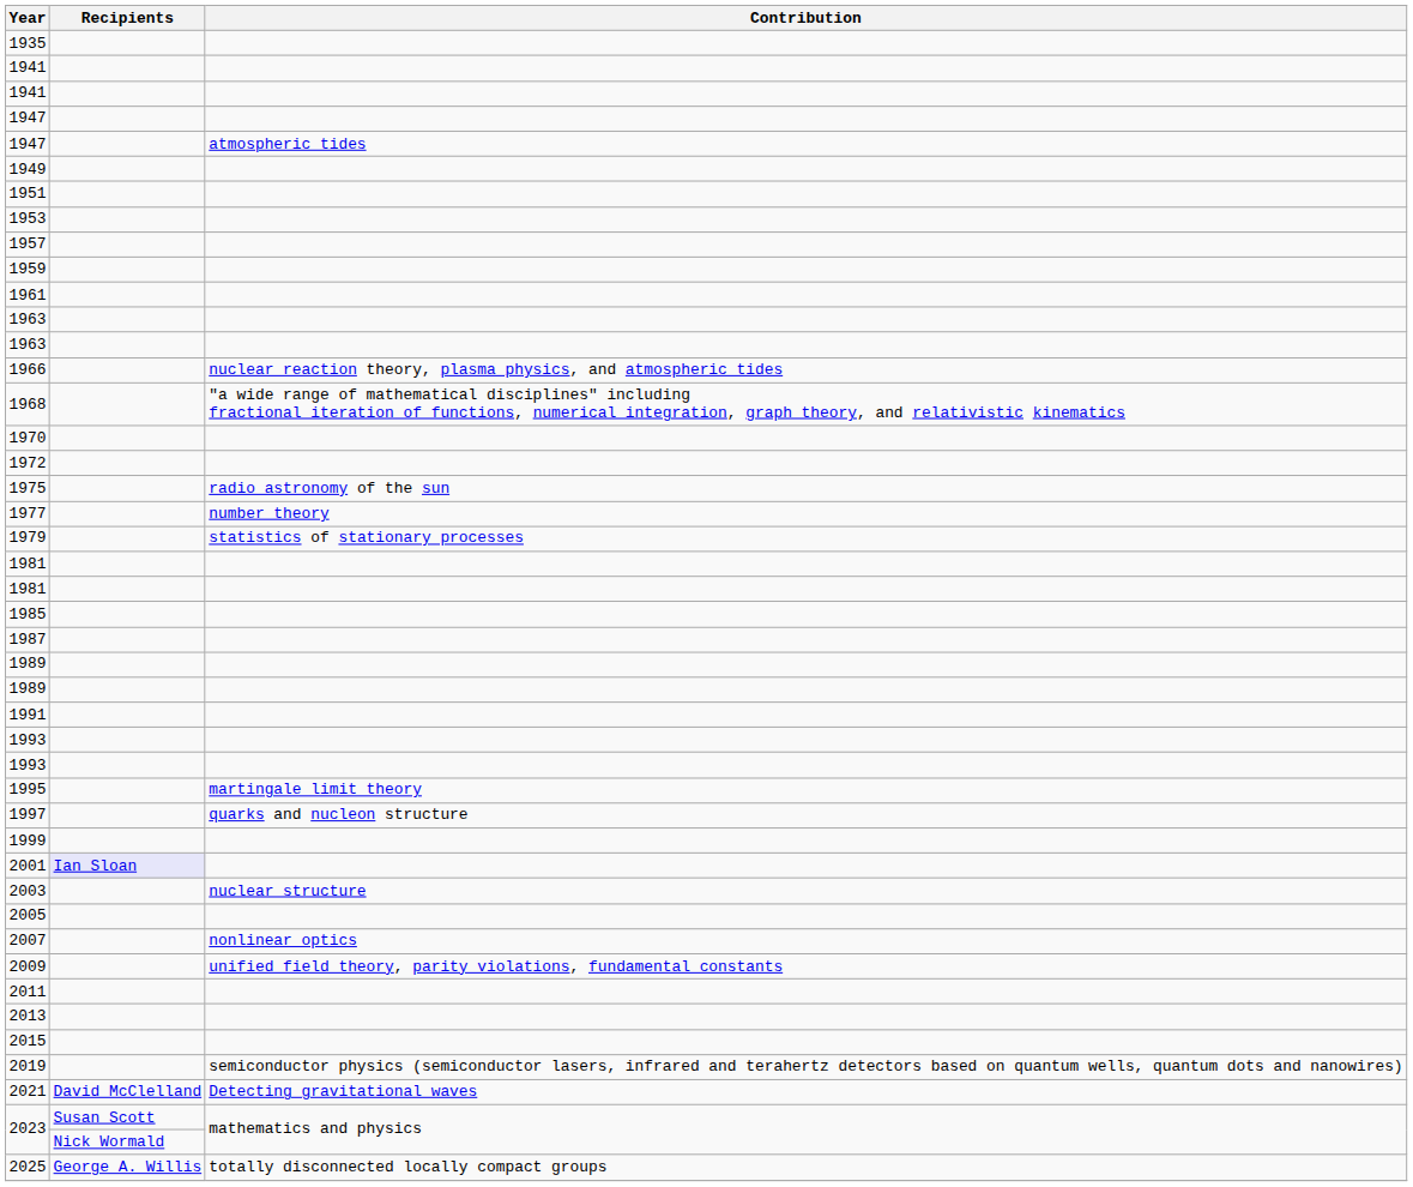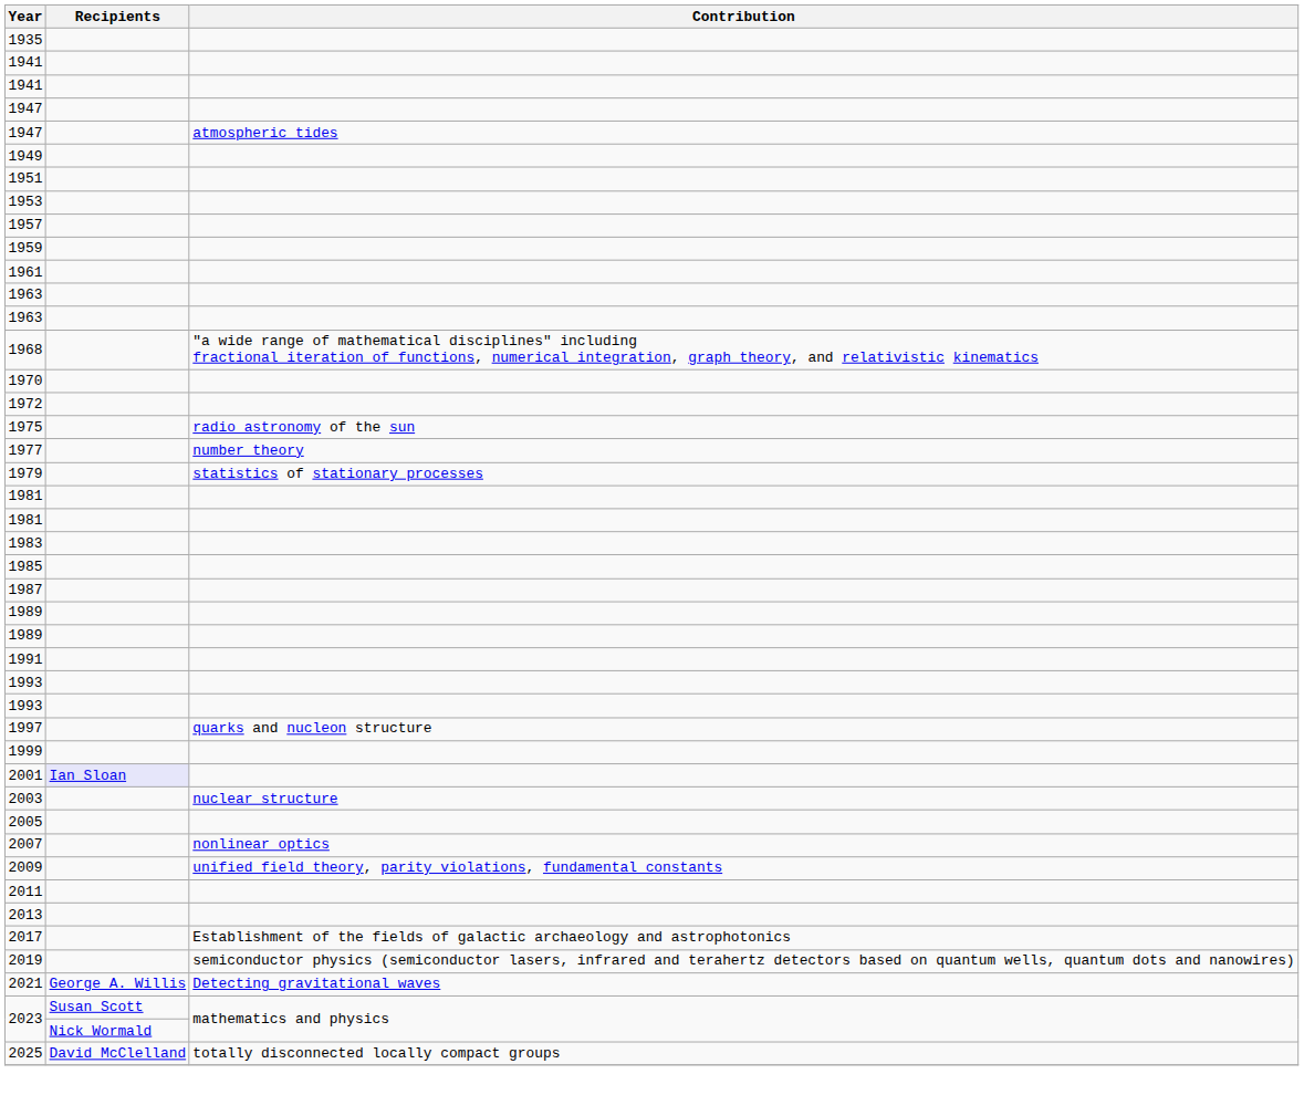- row: 1966 | nuclear reaction theory, plasma physics, and atmospheric tides
+ row: 1983
- row: 1995 | martingale limit theory
- row: 2015
+ row: 2017 | Establishment of the fields of galactic archaeology and astrophotonics
2021 | Recipients: David McClelland -> George A. Willis
2025 | Recipients: George A. Willis -> David McClelland
